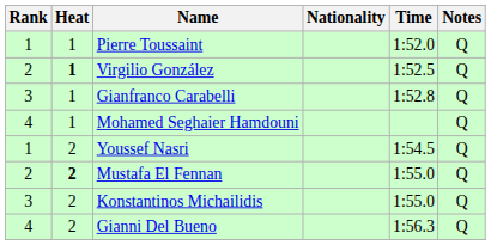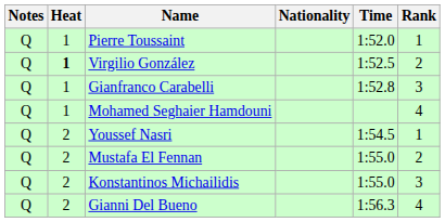columns swapped: Rank <-> Notes
Mustafa El Fennan | Heat: bold -> normal
